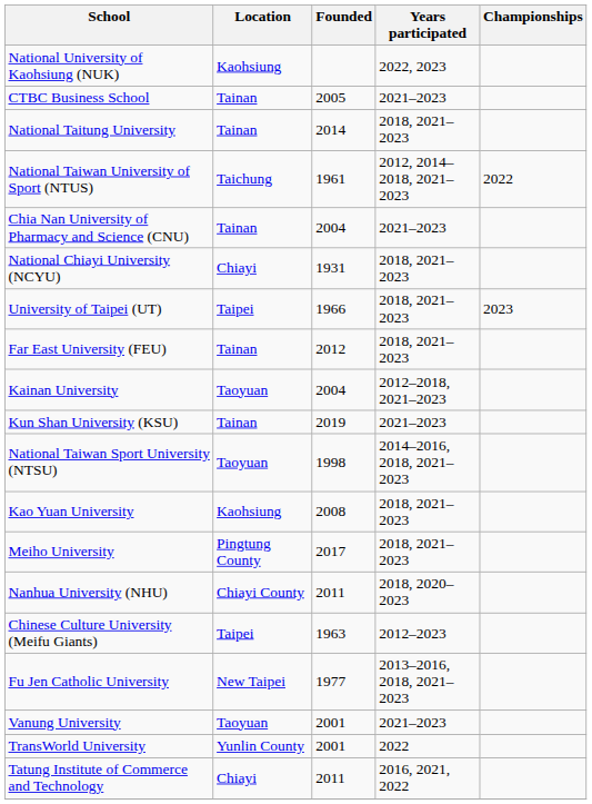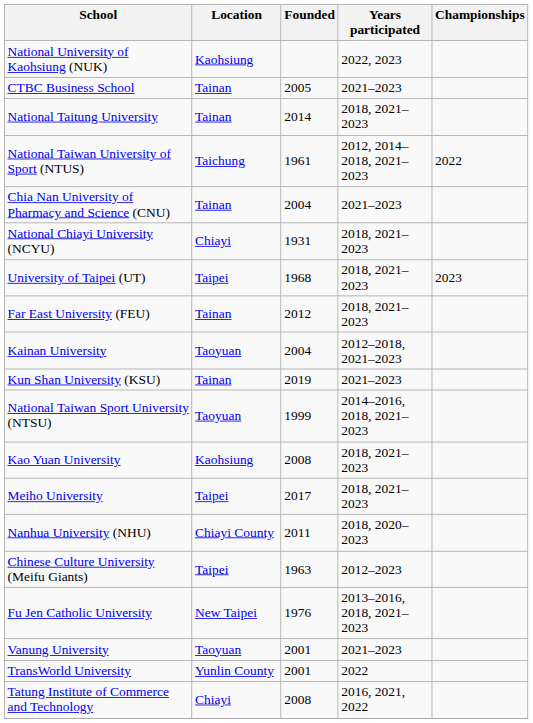University of Taipei (UT) | Founded: 1966 -> 1968
National Taiwan Sport University (NTSU) | Founded: 1998 -> 1999
Meiho University | Location: Pingtung County -> Taipei
Fu Jen Catholic University | Founded: 1977 -> 1976
Tatung Institute of Commerce and Technology | Founded: 2011 -> 2008
